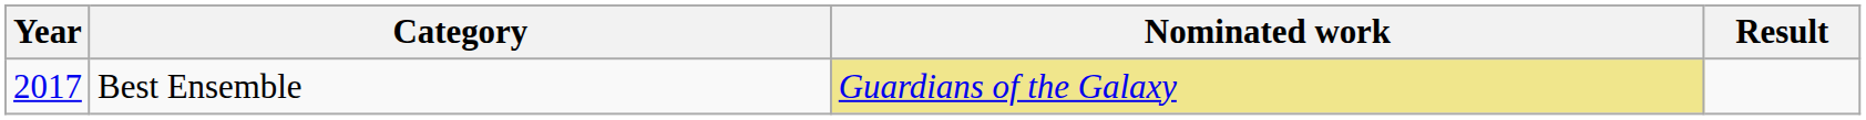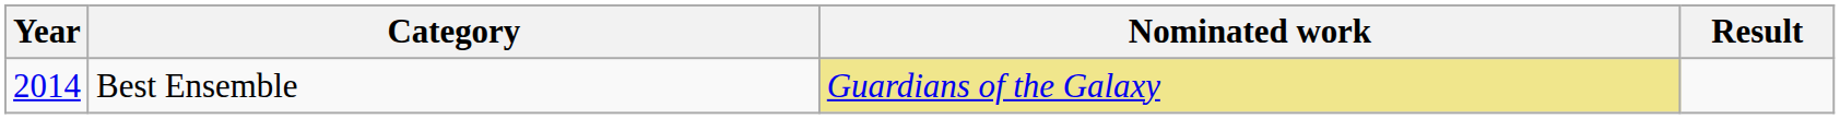Best Ensemble | Year: 2017 -> 2014
